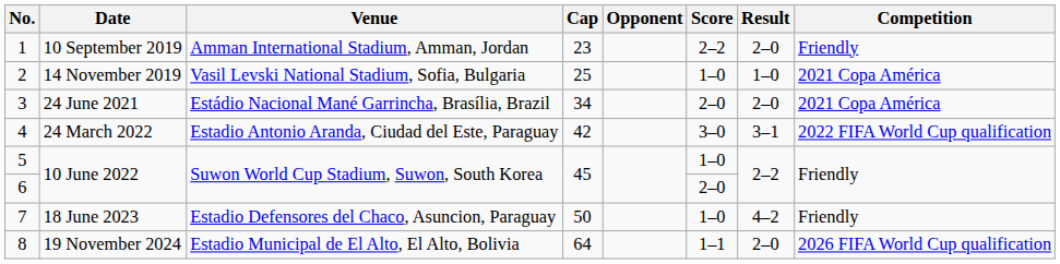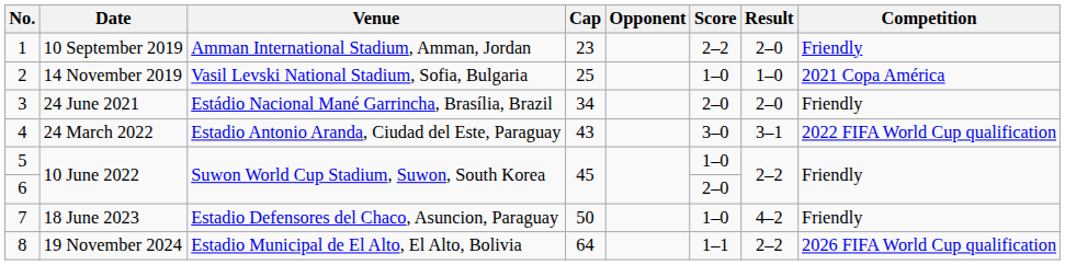3 | Competition: 2021 Copa América -> Friendly
4 | Cap: 42 -> 43
8 | Result: 2–0 -> 2–2
